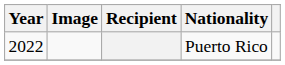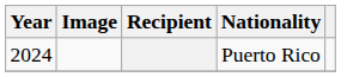Puerto Rico | Year: 2022 -> 2024
